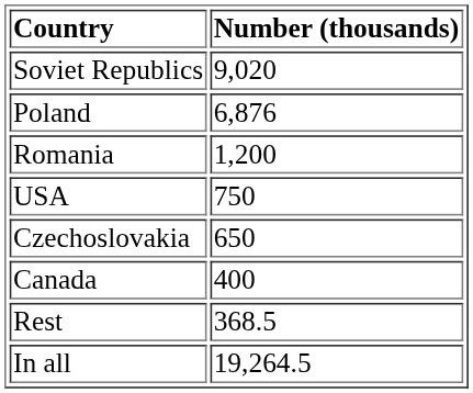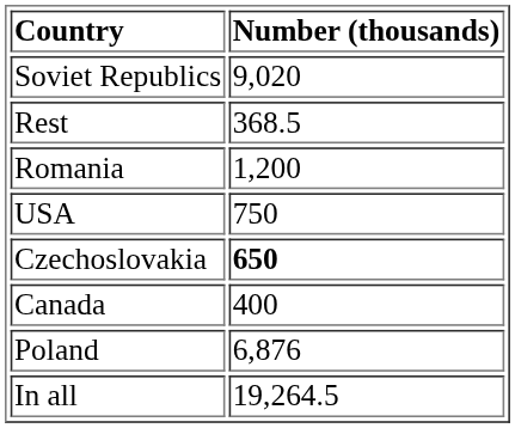rows swapped: Poland <-> Rest
Czechoslovakia | Number (thousands): normal -> bold
